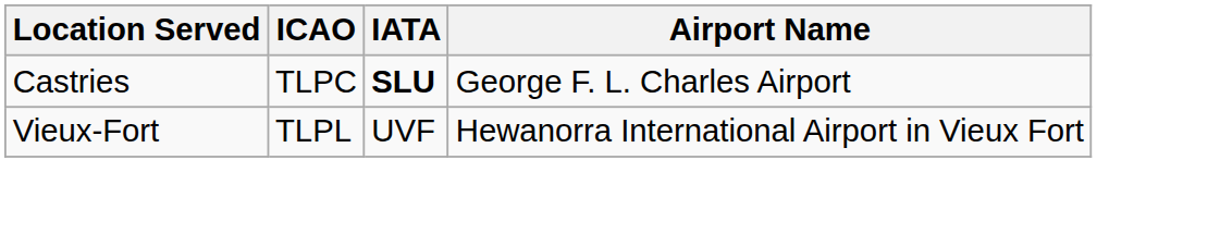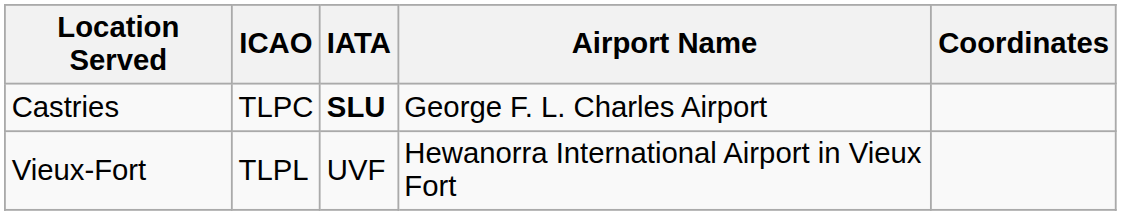+ column: Coordinates
